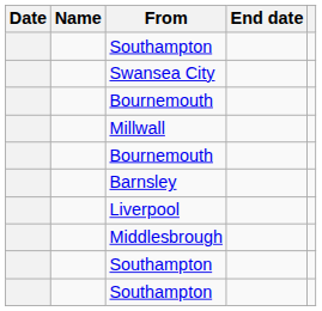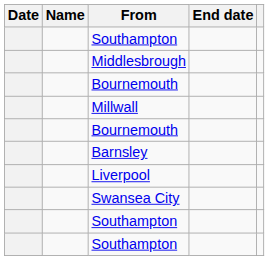rows swapped: Swansea City <-> Middlesbrough
